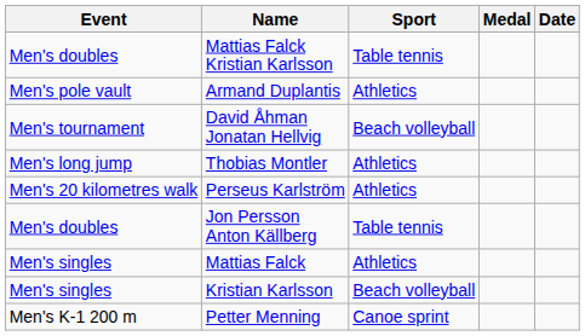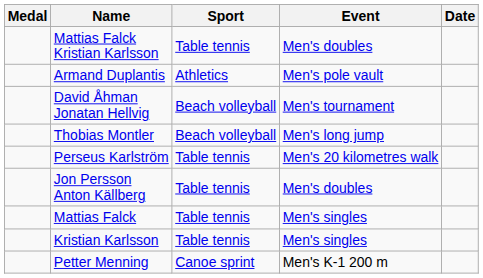columns swapped: Medal <-> Event
Thobias Montler | Sport: Athletics -> Beach volleyball
Perseus Karlström | Sport: Athletics -> Table tennis
Mattias Falck | Sport: Athletics -> Table tennis
Kristian Karlsson | Sport: Beach volleyball -> Table tennis
